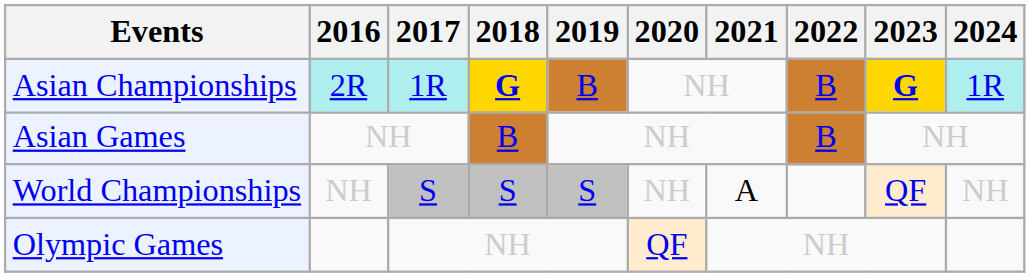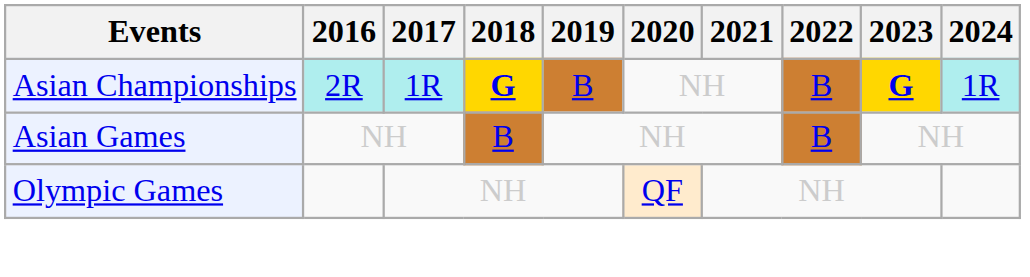- row: World Championships | NH | S | S | S | NH | A | QF | NH
